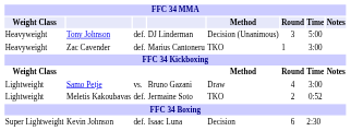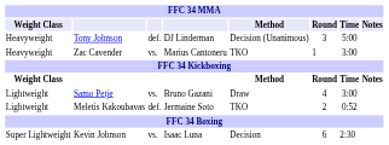Zac Cavender | column 3: def. -> vs.
Kevin Johnson | column 3: def. -> vs.
